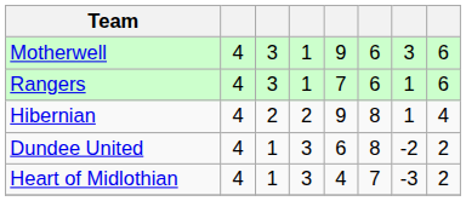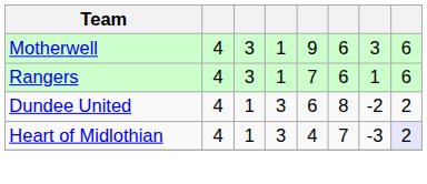- row: Hibernian | 4 | 2 | 2 | 9 | 8 | 1 | 4
Heart of Midlothian | column 8: no background -> lavender background
